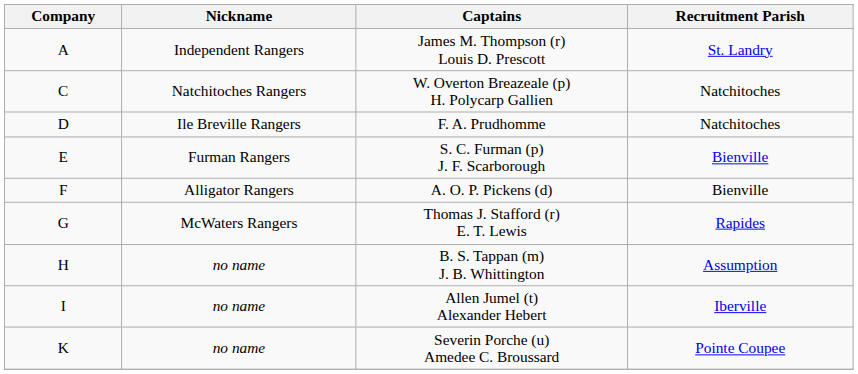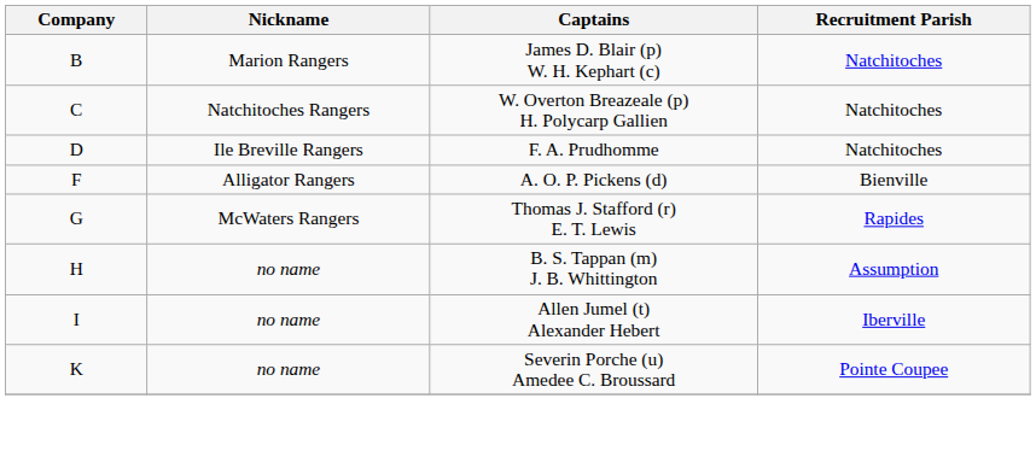- row: A | Independent Rangers | James M. Thompson (r) Louis D. Prescott | St. Landry
+ row: B | Marion Rangers | James D. Blair (p) W. H. Kephart (c) | Natchitoches
- row: E | Furman Rangers | S. C. Furman (p) J. F. Scarborough | Bienville
